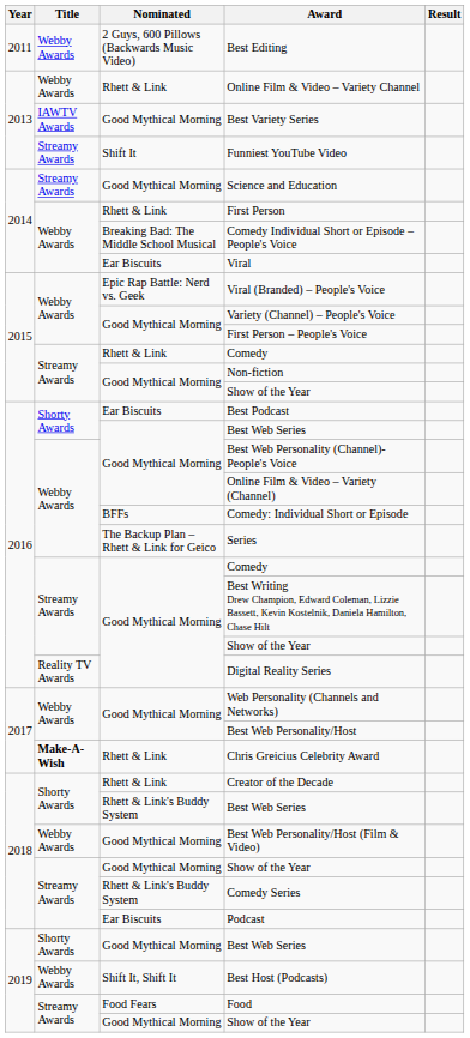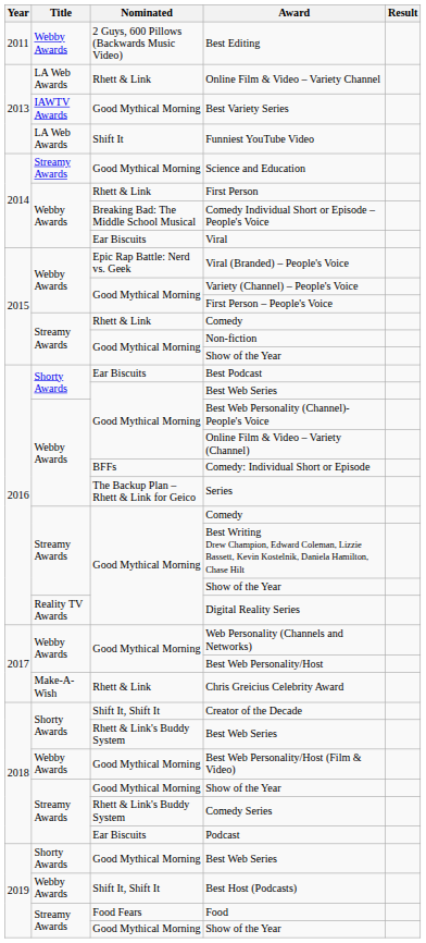Online Film & Video – Variety Channel | Title: Webby Awards -> LA Web Awards
Funniest YouTube Video | Title: Streamy Awards -> LA Web Awards
Chris Greicius Celebrity Award | Title: bold -> normal
Creator of the Decade | Nominated: Rhett & Link -> Shift It, Shift It
